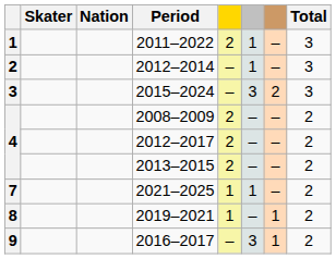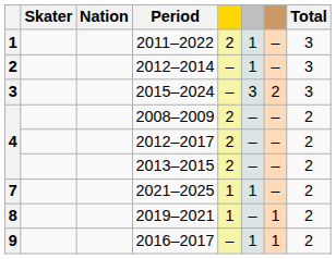2016–2017 | column 6: 3 -> 1
